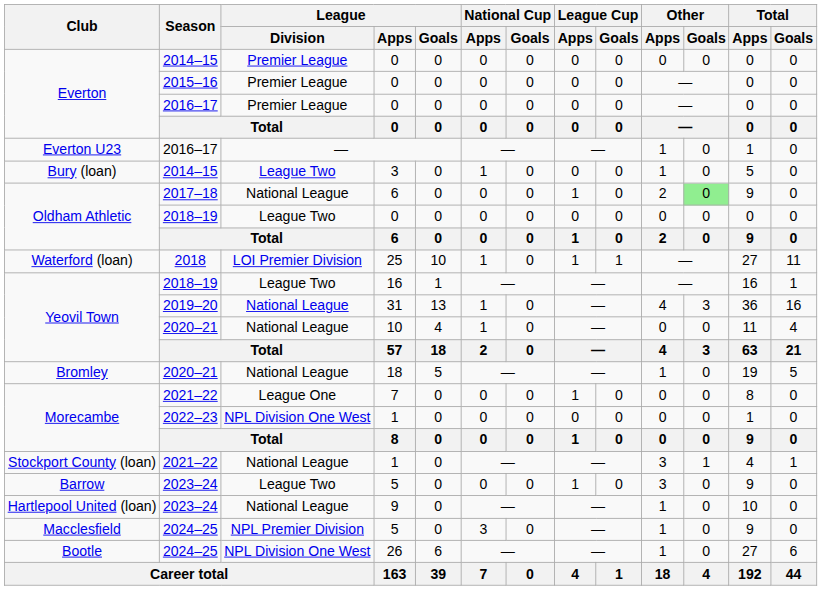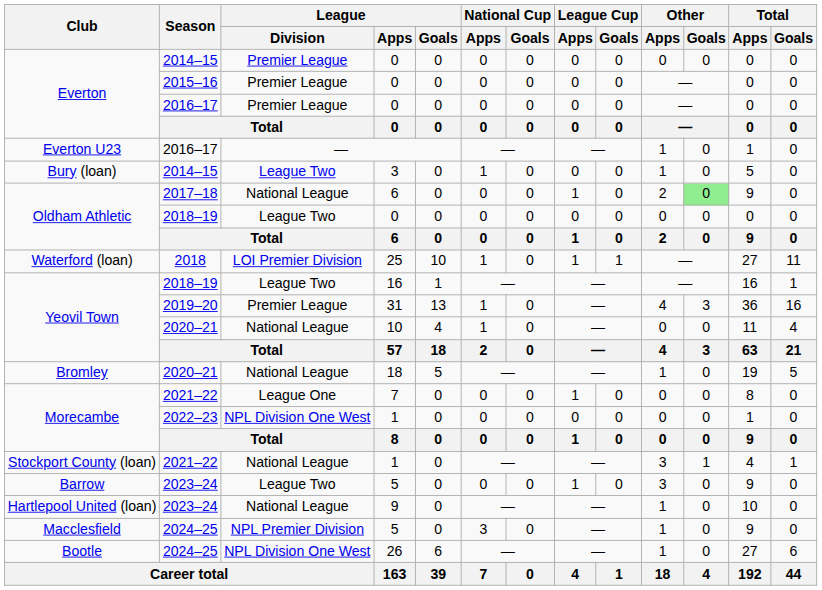31 | League / Division: National League -> Premier League
